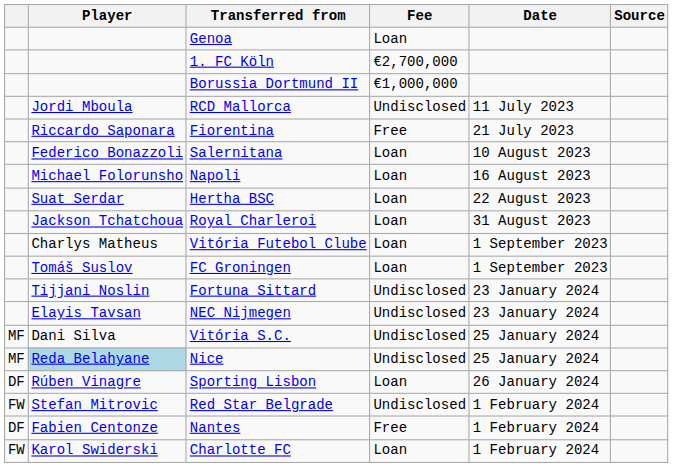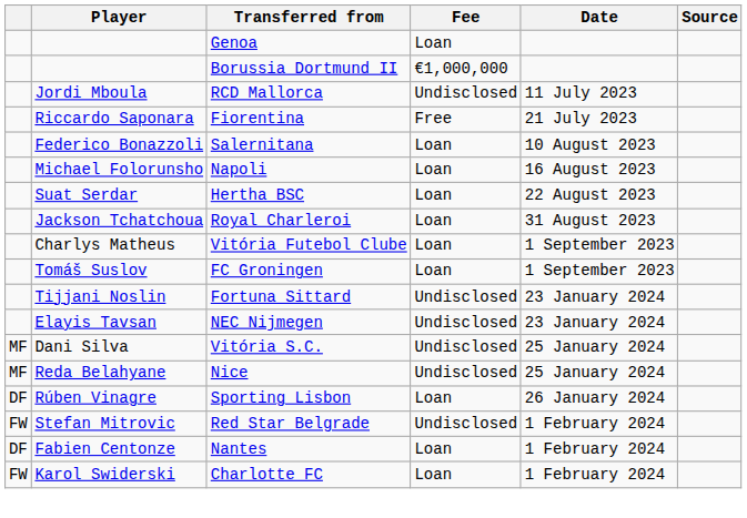- row: 1. FC Köln | €2,700,000
Nice | Player: lightblue background -> no background
Nantes | Fee: Free -> Loan
